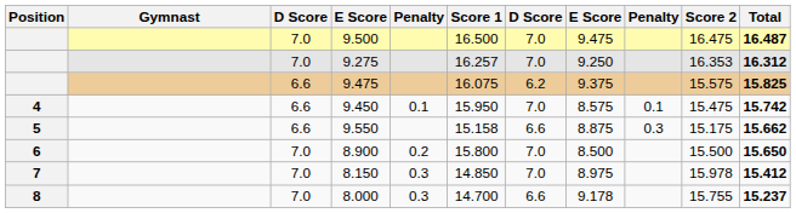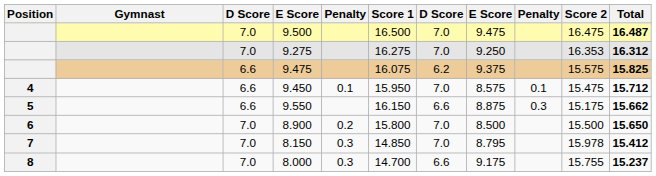9.275 | Score 1: 16.257 -> 16.275
9.450 | Total: 15.742 -> 15.712
9.550 | Score 1: 15.158 -> 16.150
8.150 | column 8: 8.975 -> 8.795
8.000 | column 8: 9.178 -> 9.175
